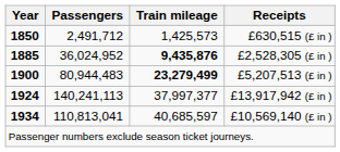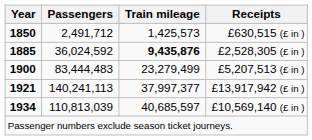£2,528,305 (£ in ) | Passengers: 36,024,952 -> 36,024,592
£5,207,513 (£ in ) | Passengers: 80,944,483 -> 83,444,483
£5,207,513 (£ in ) | Train mileage: bold -> normal
£13,917,942 (£ in ) | Year: 1924 -> 1921
£10,569,140 (£ in ) | Passengers: 110,813,041 -> 110,813,039
